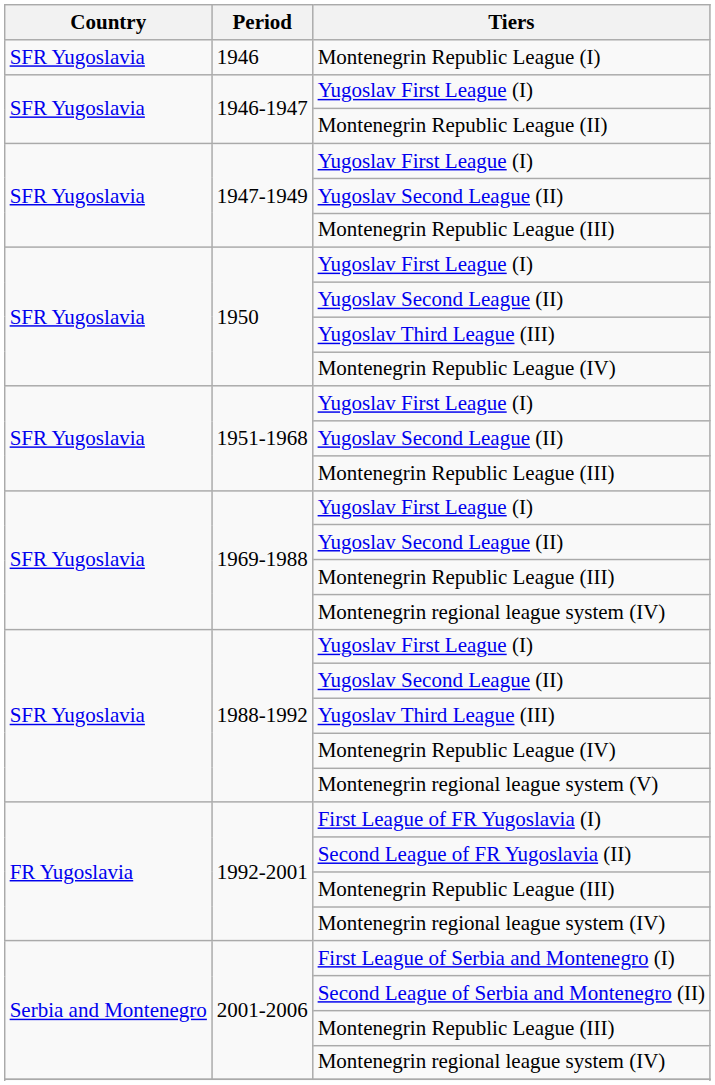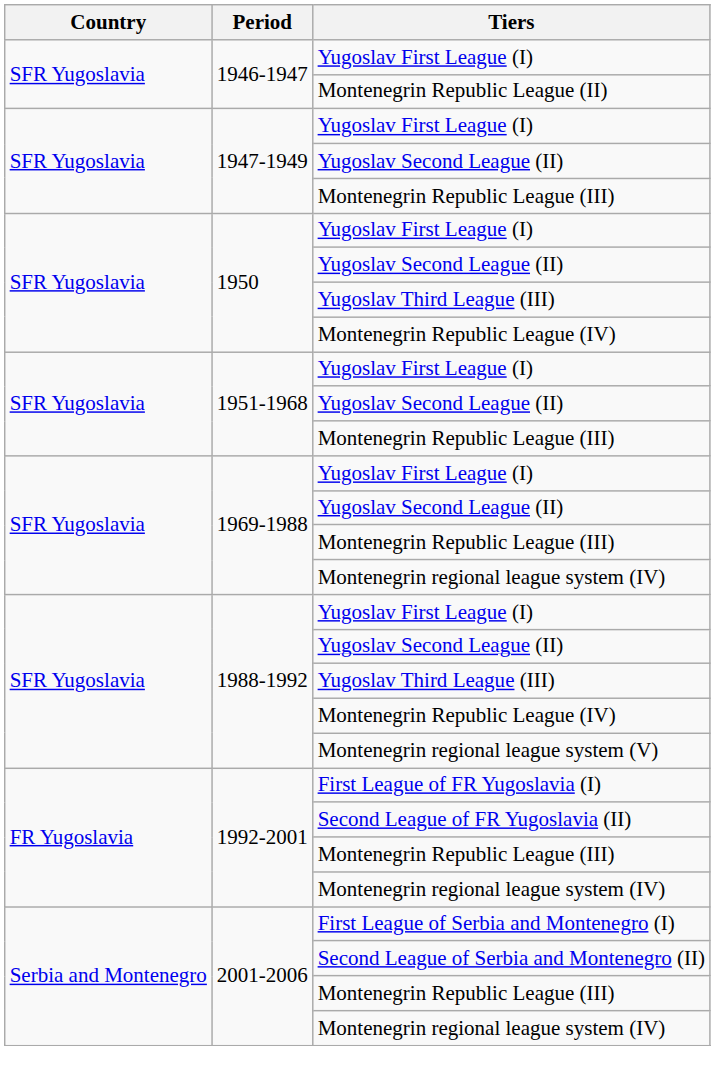- row: SFR Yugoslavia | 1946 | Montenegrin Republic League (I)
